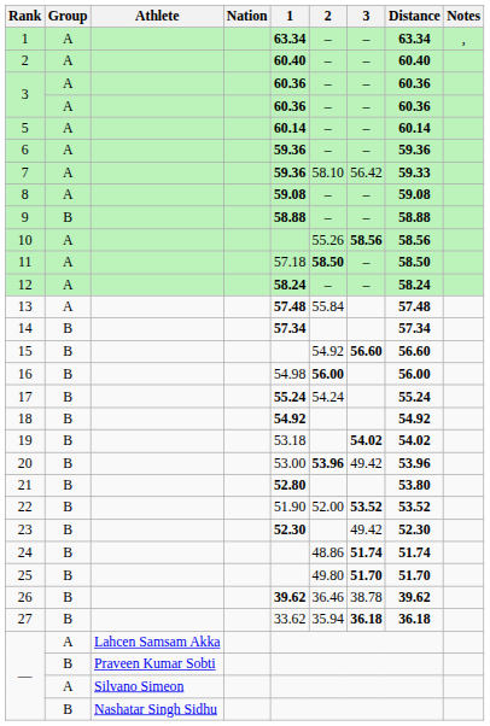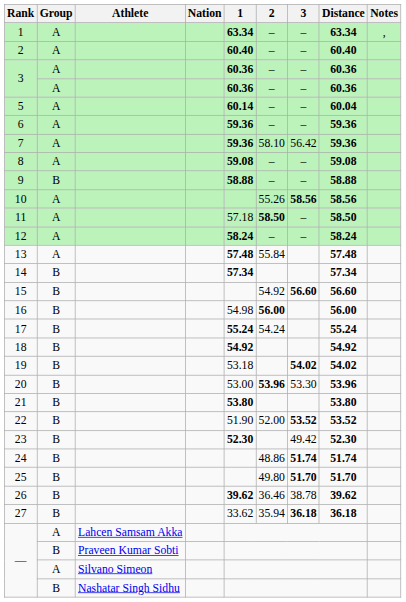5 | Distance: 60.14 -> 60.04
7 | Distance: 59.33 -> 59.36
20 | 3: 49.42 -> 53.30
21 | 1: 52.80 -> 53.80
